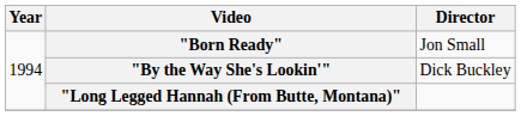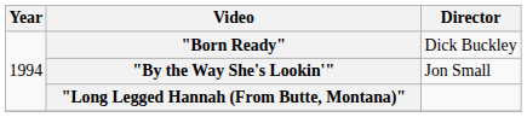"Born Ready" | Director: Jon Small -> Dick Buckley
"By the Way She's Lookin'" | Director: Dick Buckley -> Jon Small
